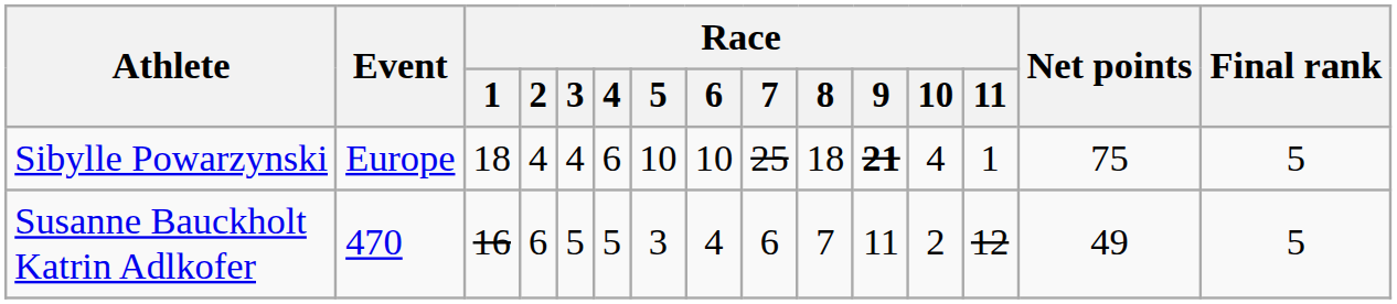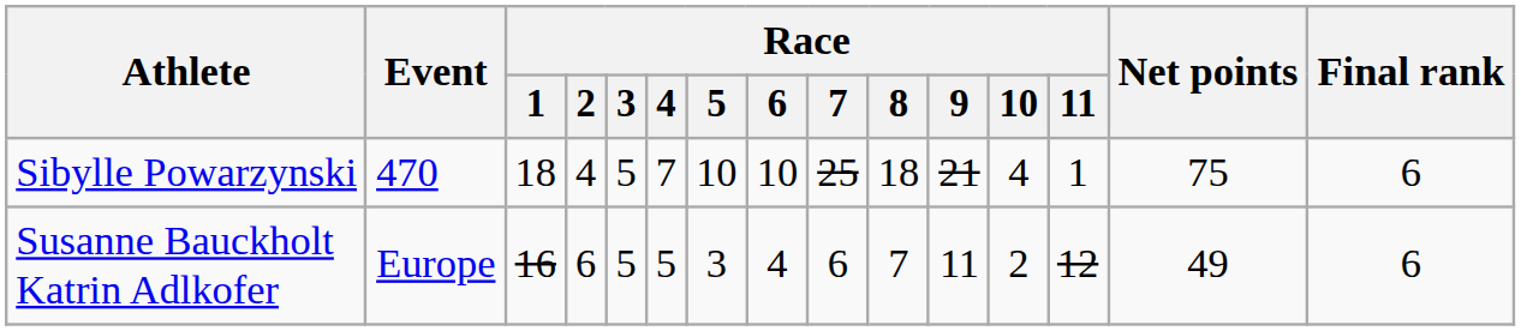Sibylle Powarzynski | Event: Europe -> 470
Sibylle Powarzynski | Race / 3: 4 -> 5
Sibylle Powarzynski | Race / 4: 6 -> 7
Sibylle Powarzynski | Race / 9: bold -> normal
Sibylle Powarzynski | Final rank: 5 -> 6
Susanne Bauckholt Katrin Adlkofer | Event: 470 -> Europe
Susanne Bauckholt Katrin Adlkofer | Final rank: 5 -> 6
